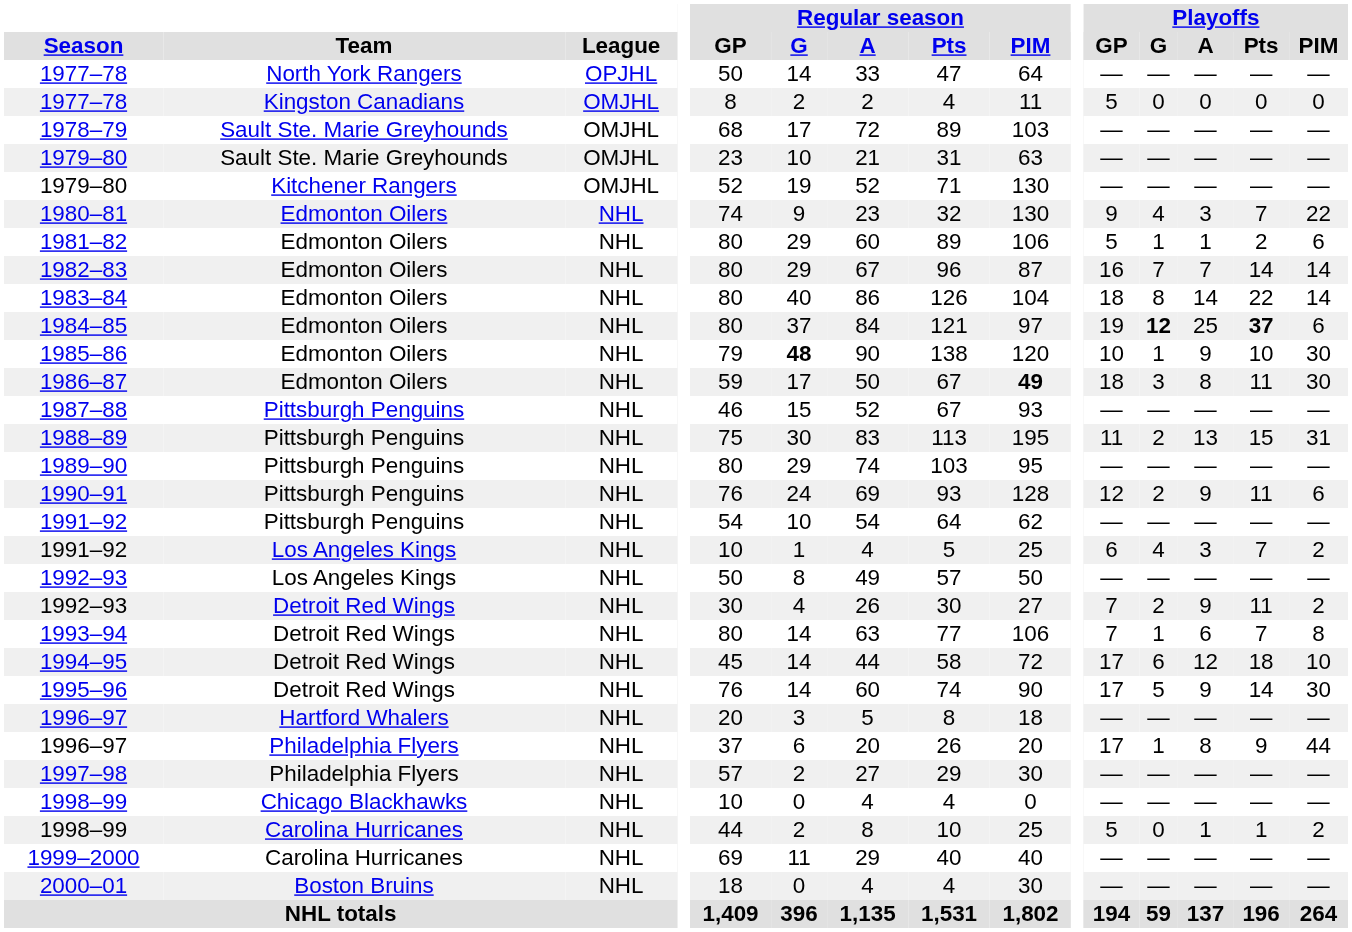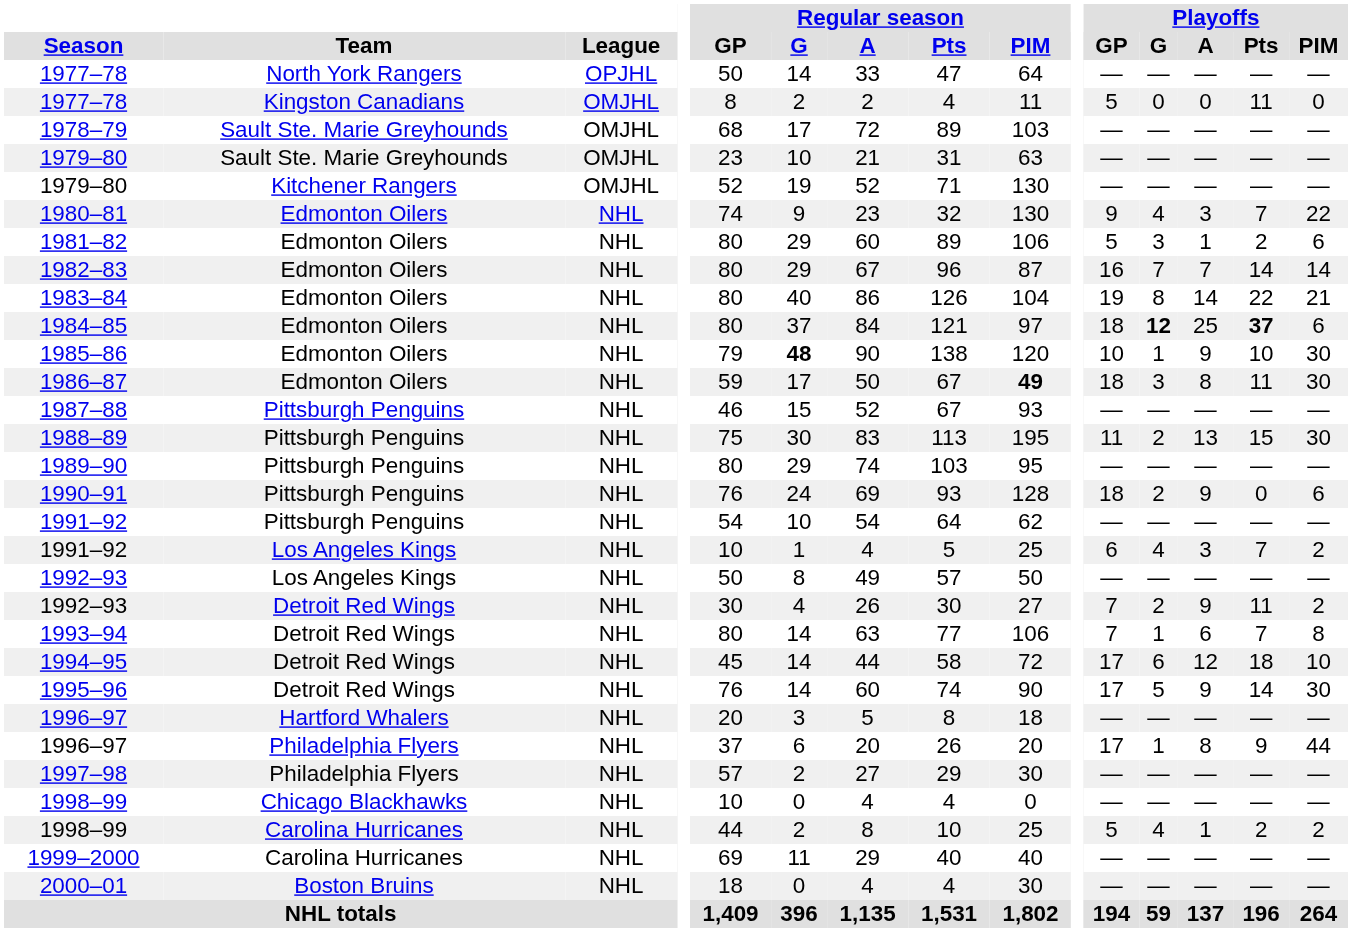1977–78 / Kingston Canadians | Playoffs / Pts: 0 -> 11
1981–82 | Playoffs / G: 1 -> 3
1983–84 | Playoffs / GP: 18 -> 19
1983–84 | Playoffs / PIM: 14 -> 21
1984–85 | Playoffs / GP: 19 -> 18
1988–89 | Playoffs / PIM: 31 -> 30
1990–91 | Playoffs / GP: 12 -> 18
1990–91 | Playoffs / Pts: 11 -> 0
1998–99 / Carolina Hurricanes | Playoffs / G: 0 -> 4
1998–99 / Carolina Hurricanes | Playoffs / Pts: 1 -> 2
